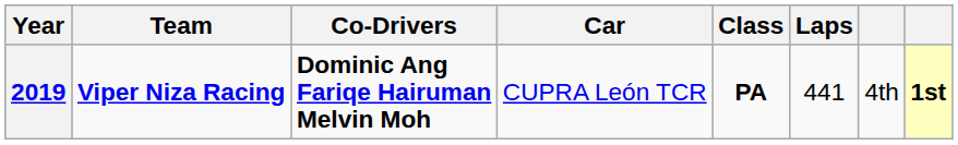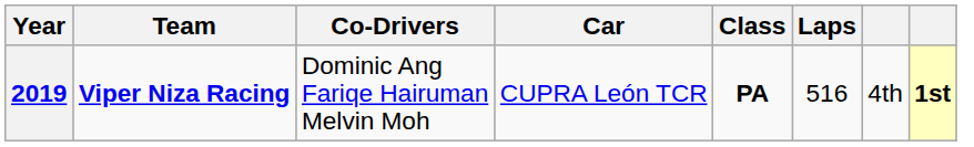2019 | Co-Drivers: bold -> normal
2019 | Laps: 441 -> 516
